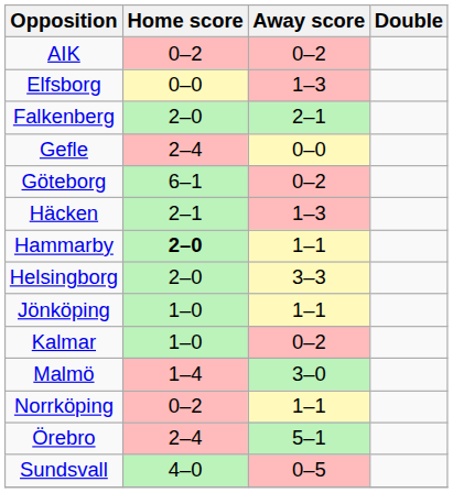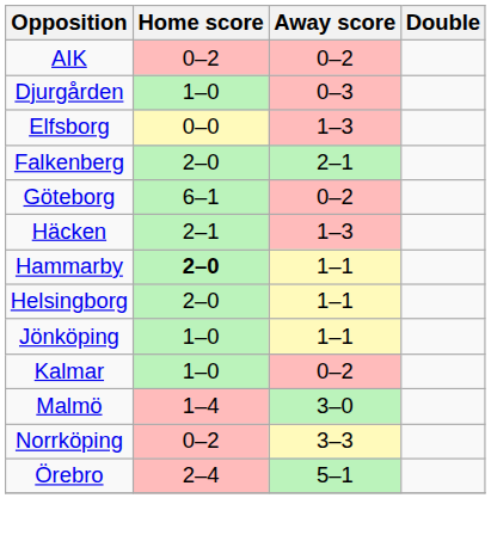+ row: Djurgården | 1–0 | 0–3
- row: Gefle | 2–4 | 0–0
Helsingborg | Away score: 3–3 -> 1–1
Norrköping | Away score: 1–1 -> 3–3
- row: Sundsvall | 4–0 | 0–5
